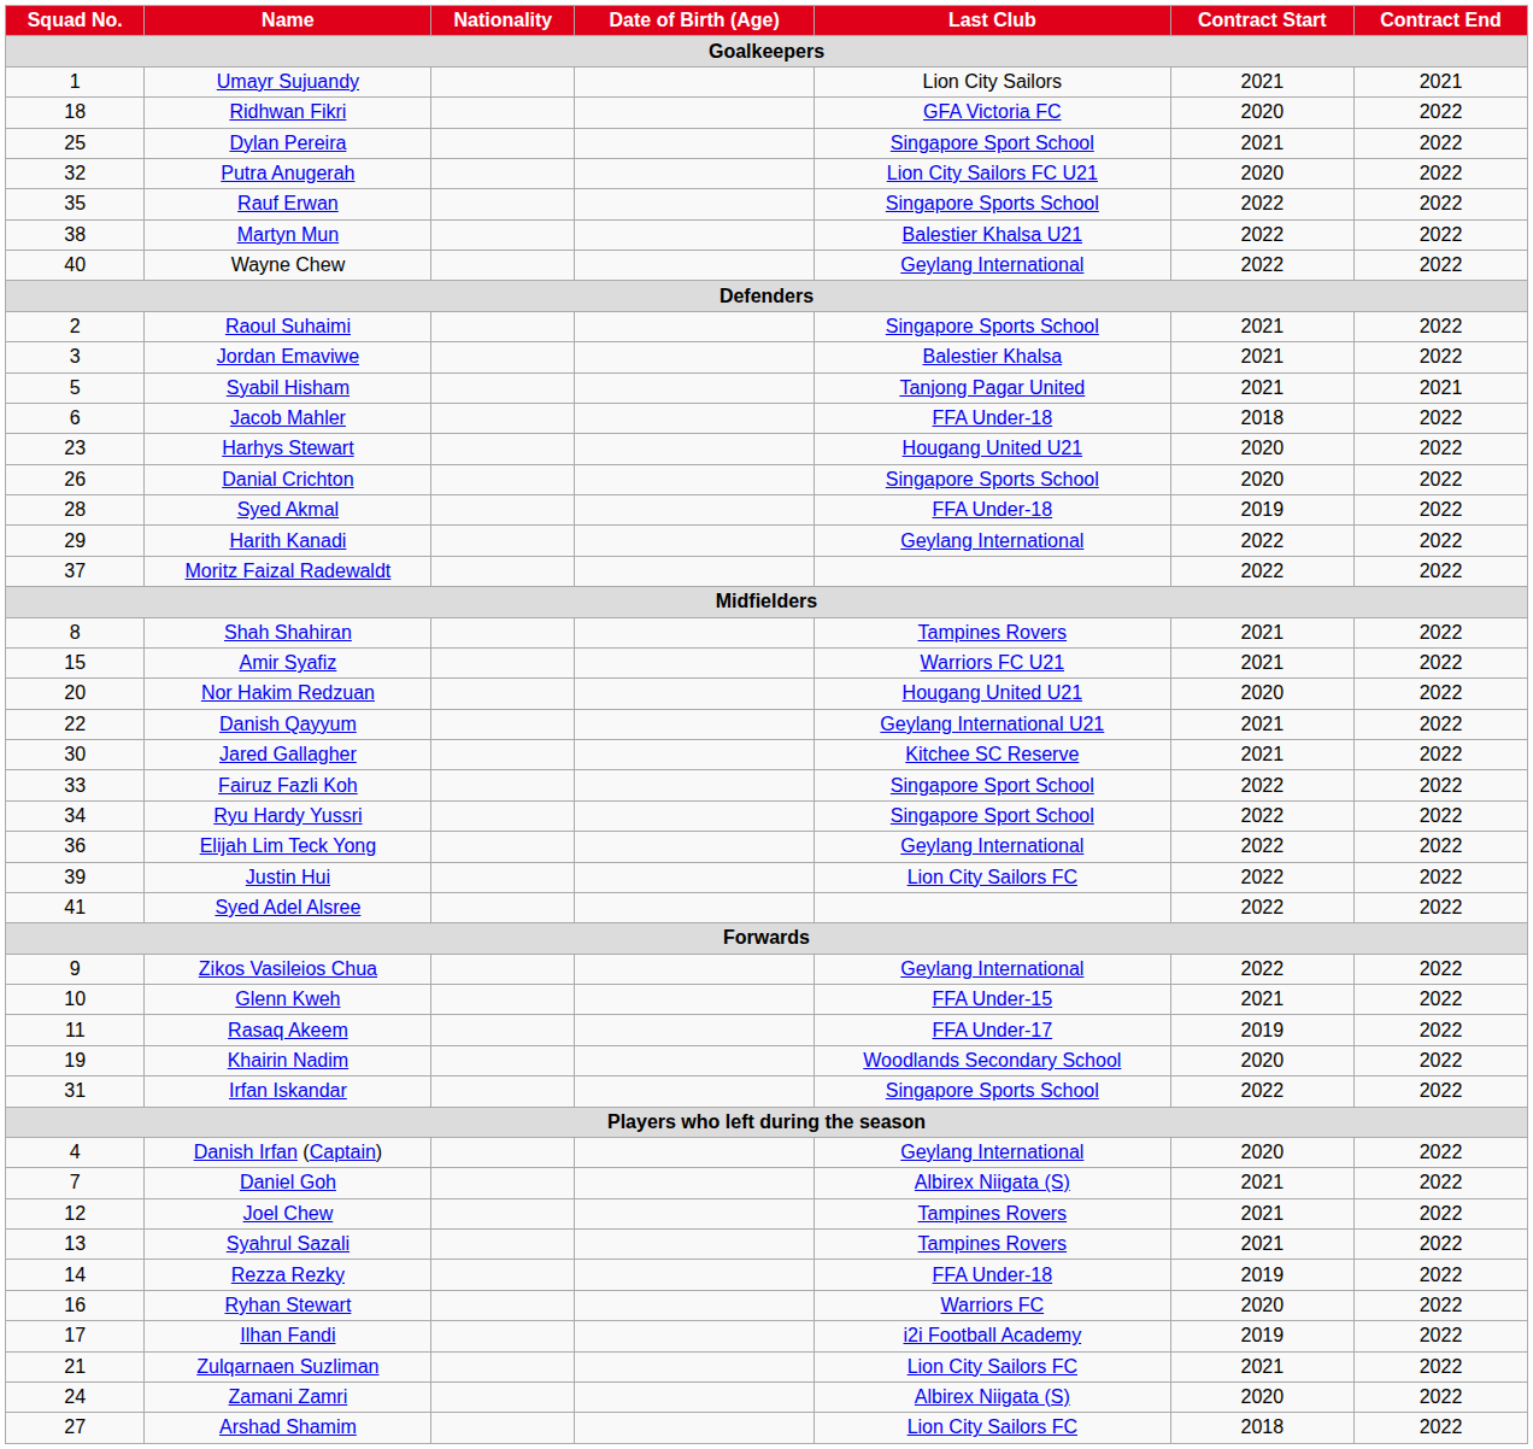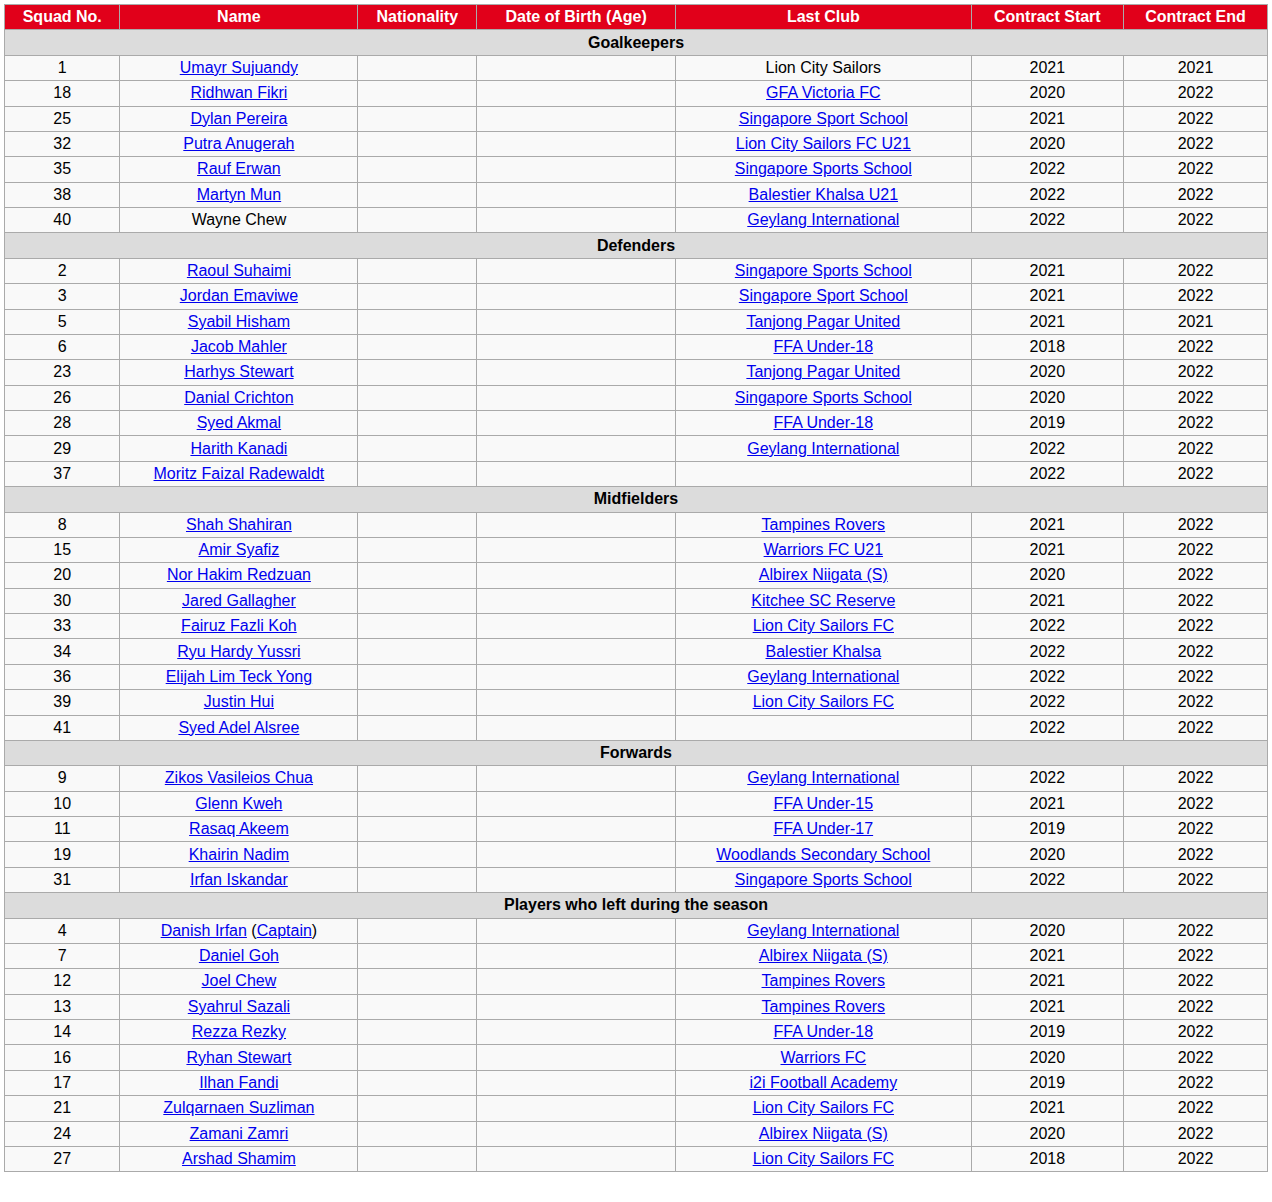Jordan Emaviwe | Last Club: Balestier Khalsa -> Singapore Sport School
Harhys Stewart | Last Club: Hougang United U21 -> Tanjong Pagar United
Nor Hakim Redzuan | Last Club: Hougang United U21 -> Albirex Niigata (S)
- row: 22 | Danish Qayyum | Geylang International U21 | 2021 | 2022
Fairuz Fazli Koh | Last Club: Singapore Sport School -> Lion City Sailors FC
Ryu Hardy Yussri | Last Club: Singapore Sport School -> Balestier Khalsa
